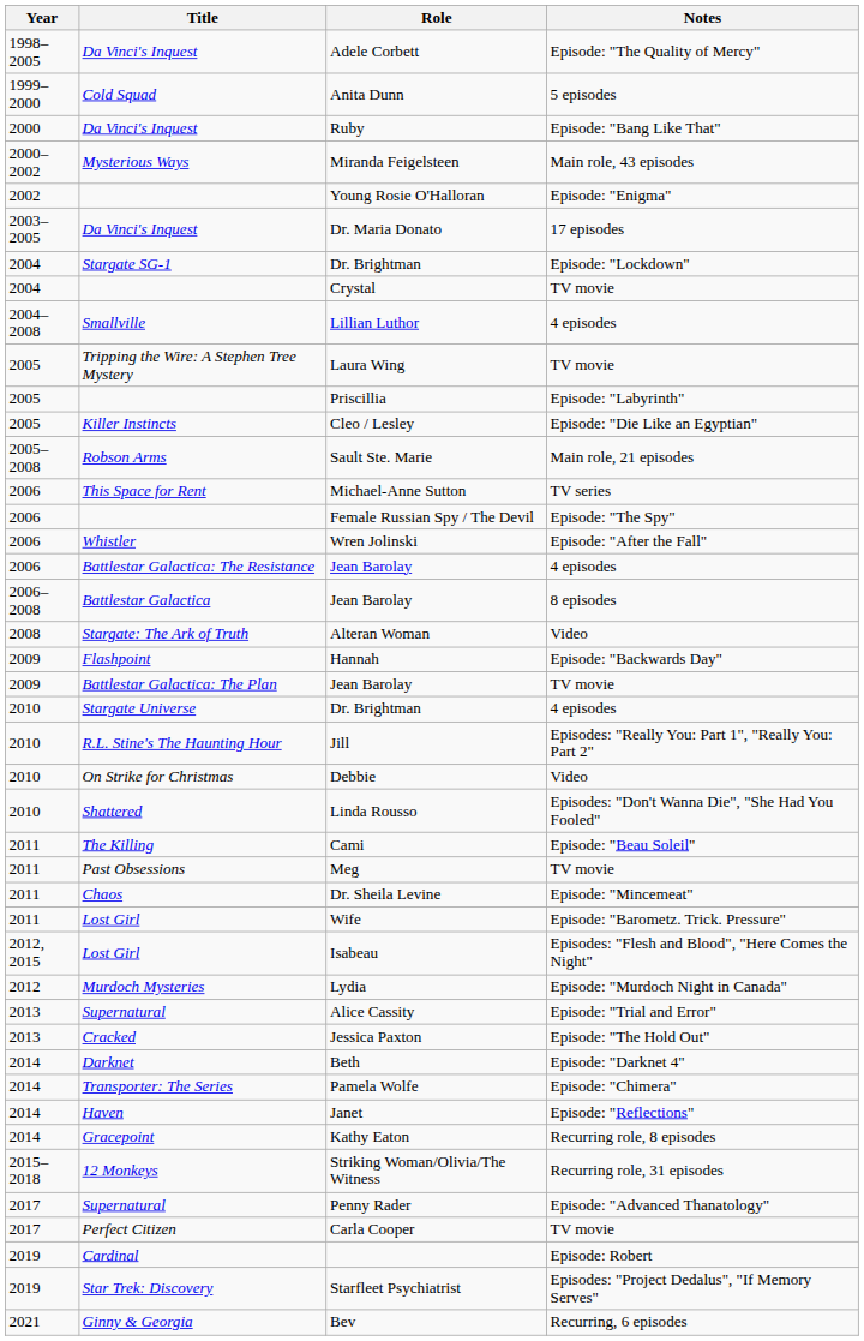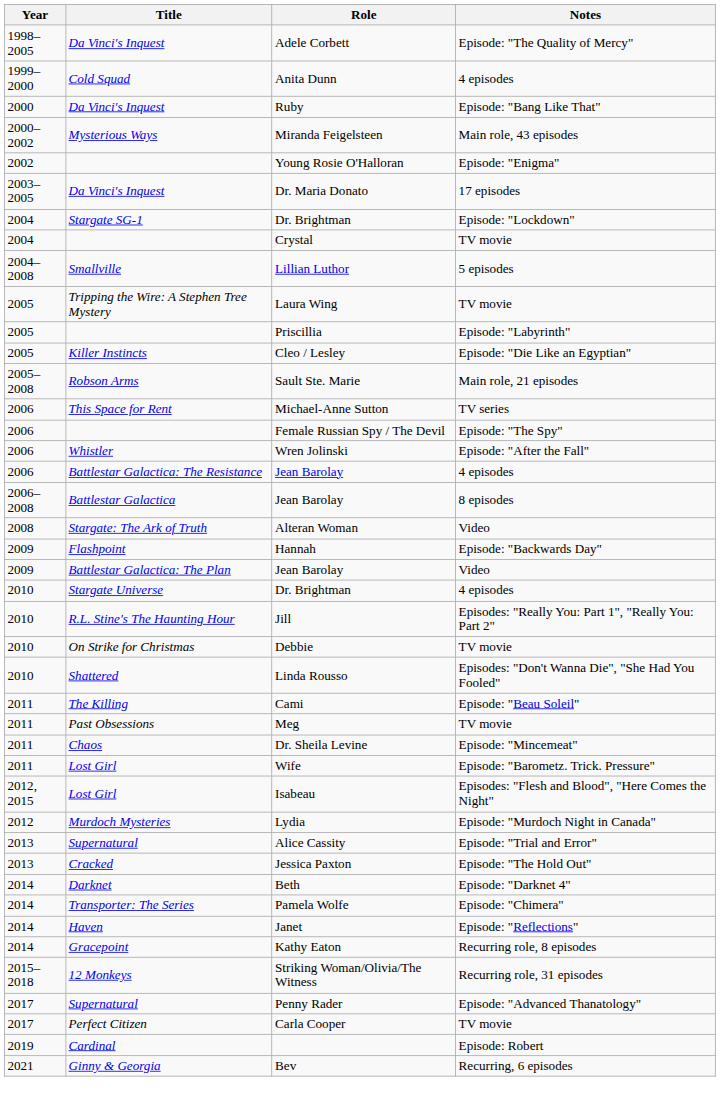Anita Dunn | Notes: 5 episodes -> 4 episodes
Lillian Luthor | Notes: 4 episodes -> 5 episodes
Battlestar Galactica: The Plan / Jean Barolay | Notes: TV movie -> Video
Debbie | Notes: Video -> TV movie
- row: 2019 | Star Trek: Discovery | Starfleet Psychiatrist | Episodes: "Project Dedalus", "If Memory Serves"
